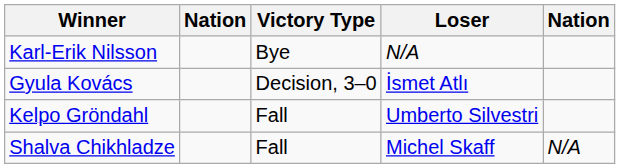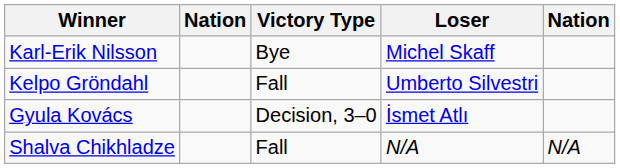Karl-Erik Nilsson | Loser: N/A -> Michel Skaff
rows swapped: Gyula Kovács <-> Kelpo Gröndahl
Shalva Chikhladze | Loser: Michel Skaff -> N/A
